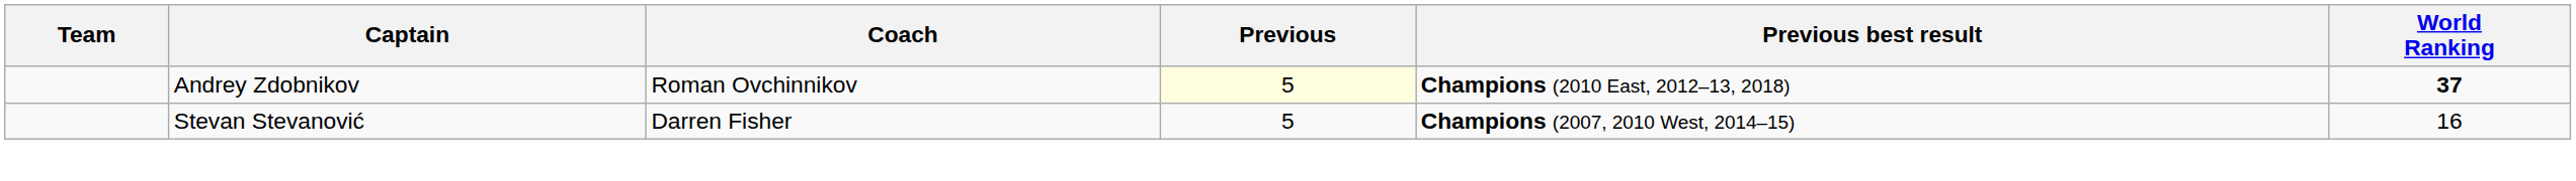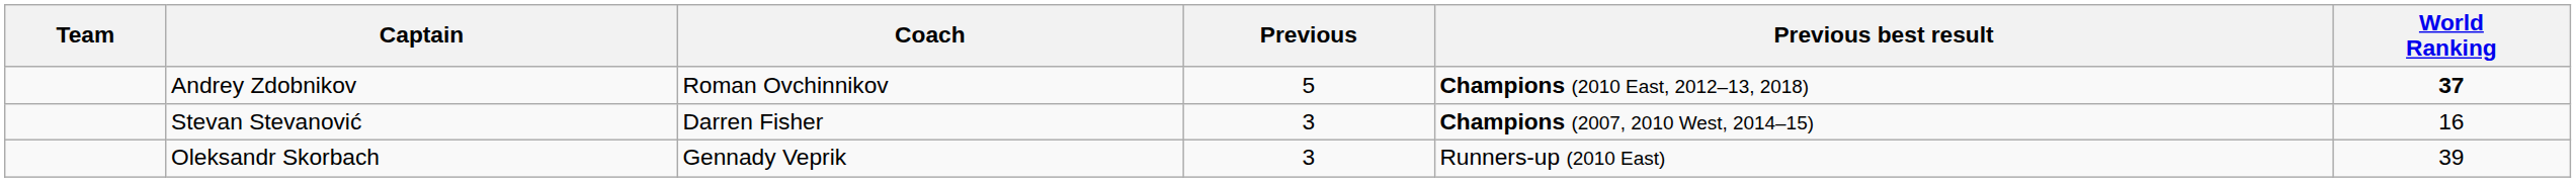Andrey Zdobnikov | Previous: lightyellow background -> no background
Stevan Stevanović | Previous: 5 -> 3
+ row: Oleksandr Skorbach | Gennady Veprik | 3 | Runners-up (2010 East) | 39
